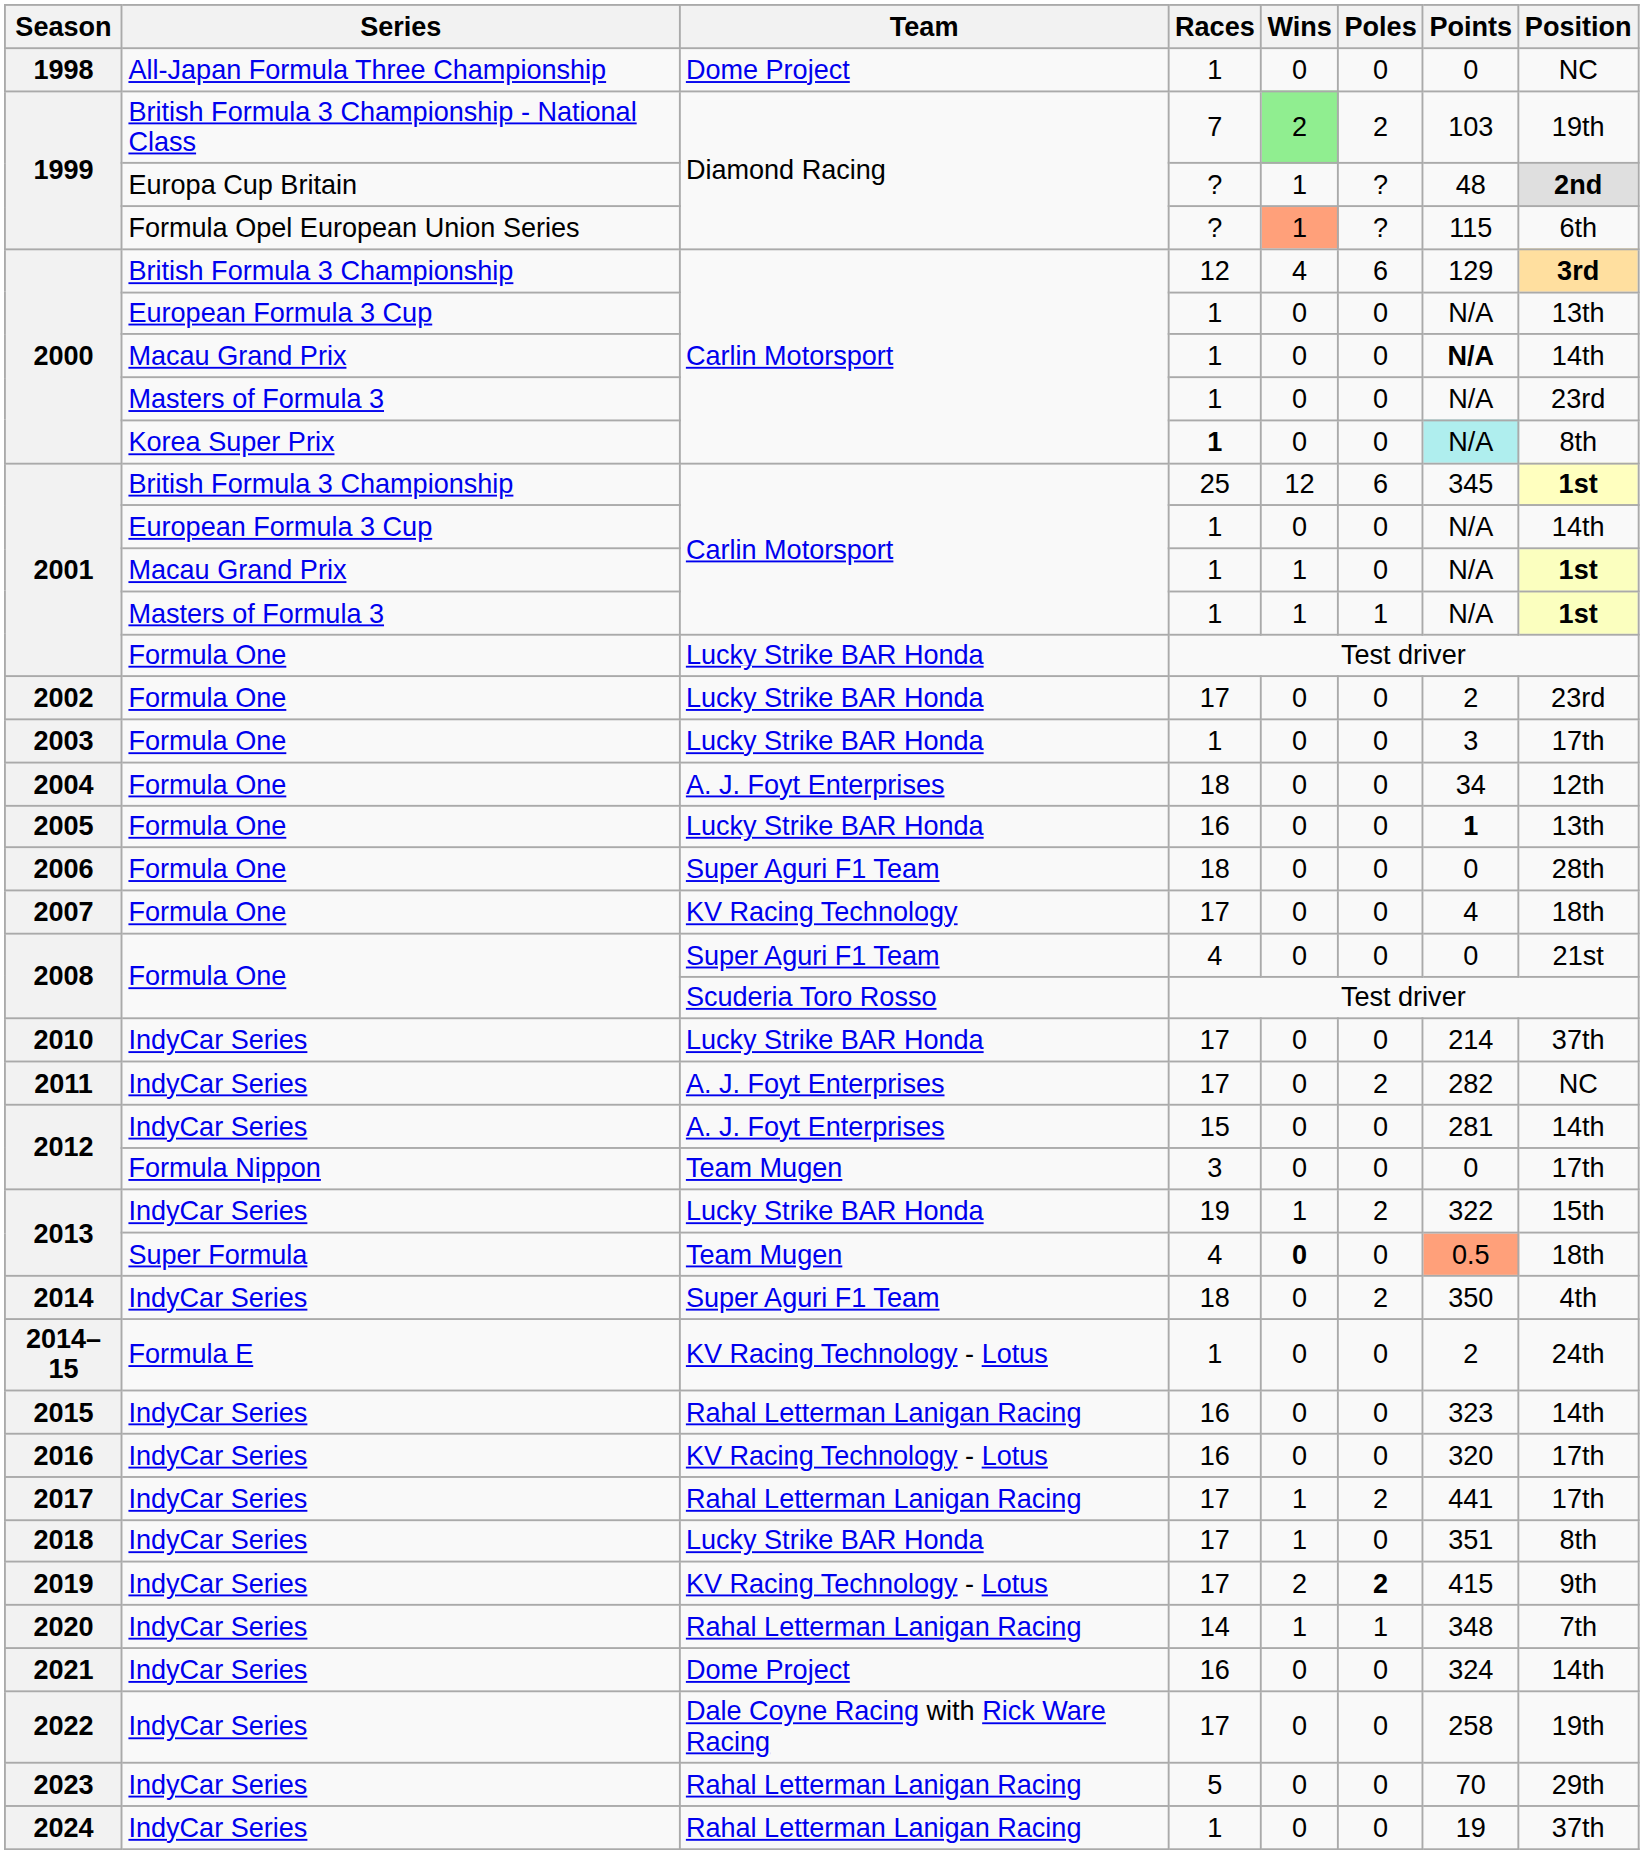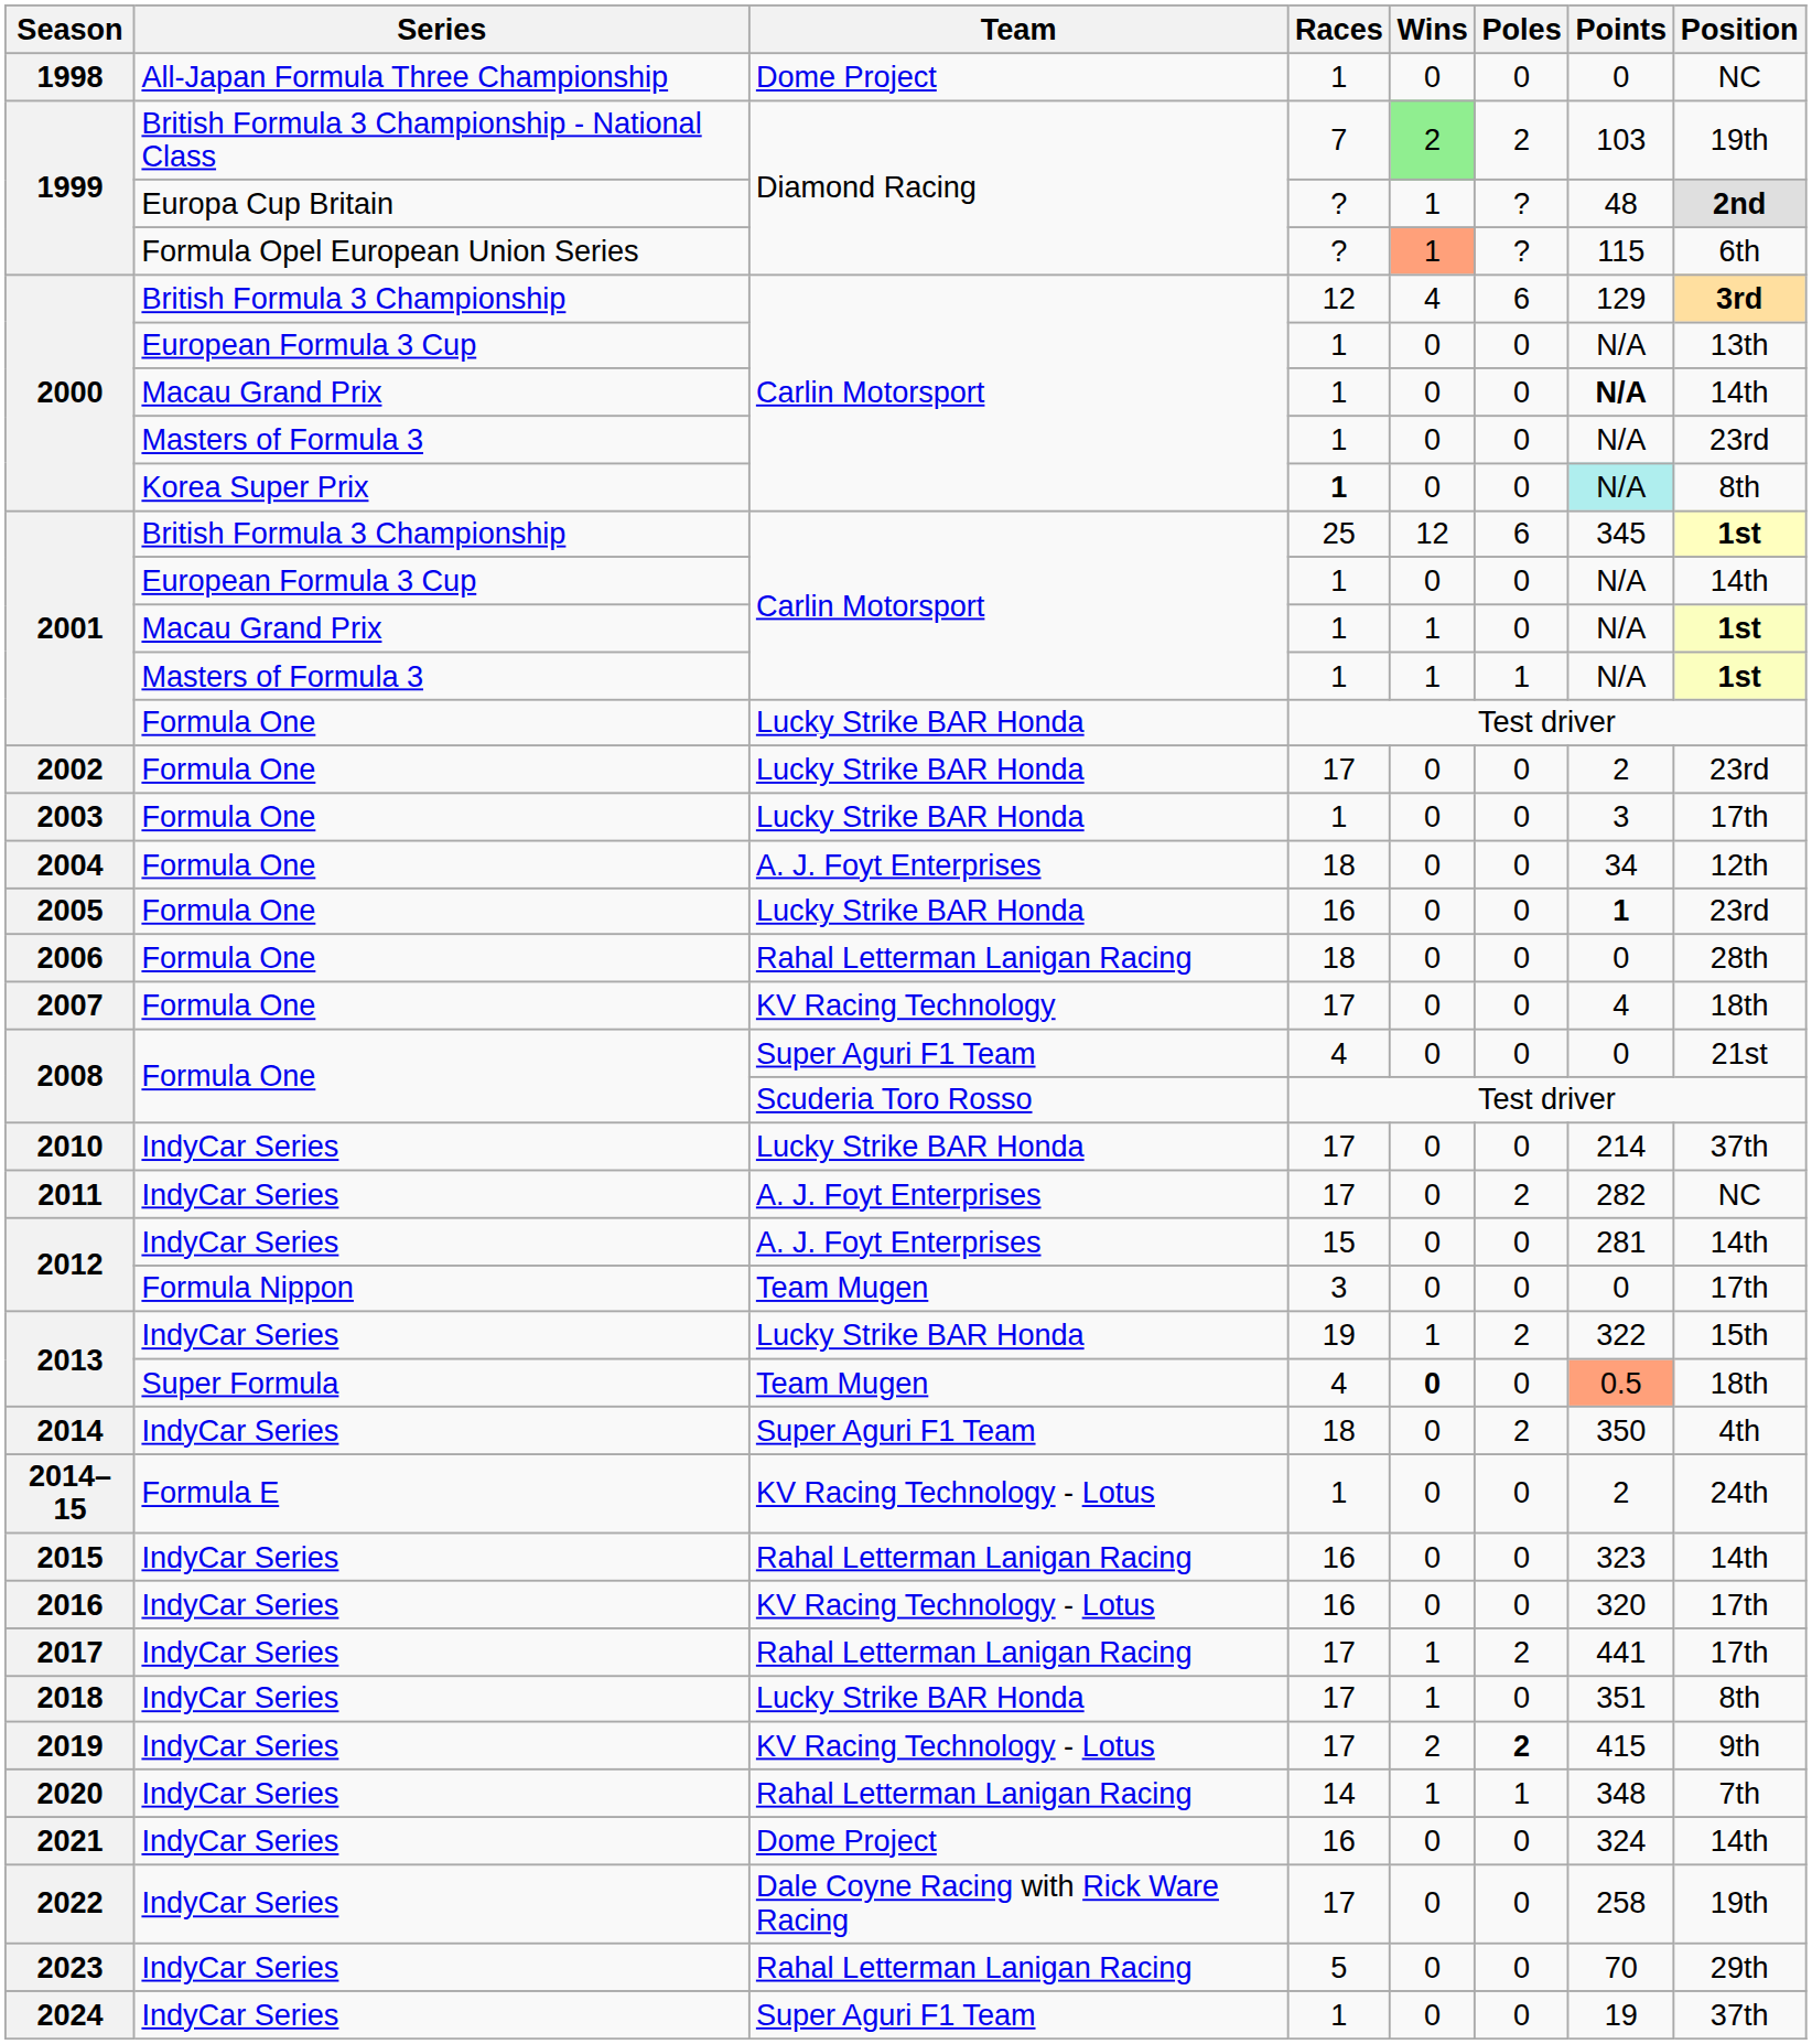2005 | Position: 13th -> 23rd
2006 | Team: Super Aguri F1 Team -> Rahal Letterman Lanigan Racing
2024 | Team: Rahal Letterman Lanigan Racing -> Super Aguri F1 Team
